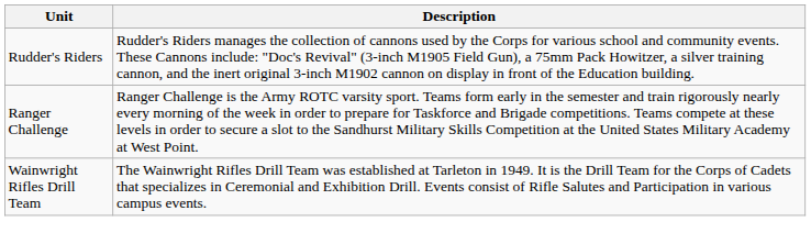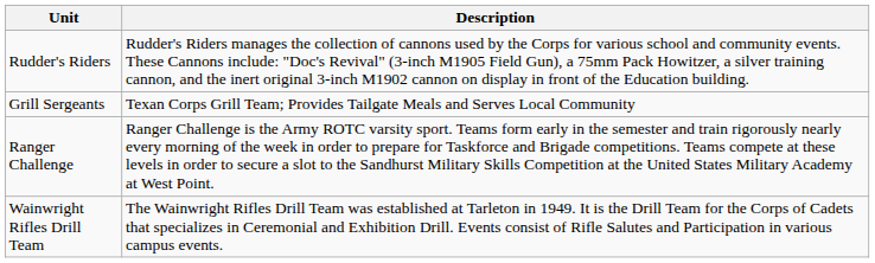+ row: Grill Sergeants | Texan Corps Grill Team; Provides Tailgate Meals and Serves Local Community
